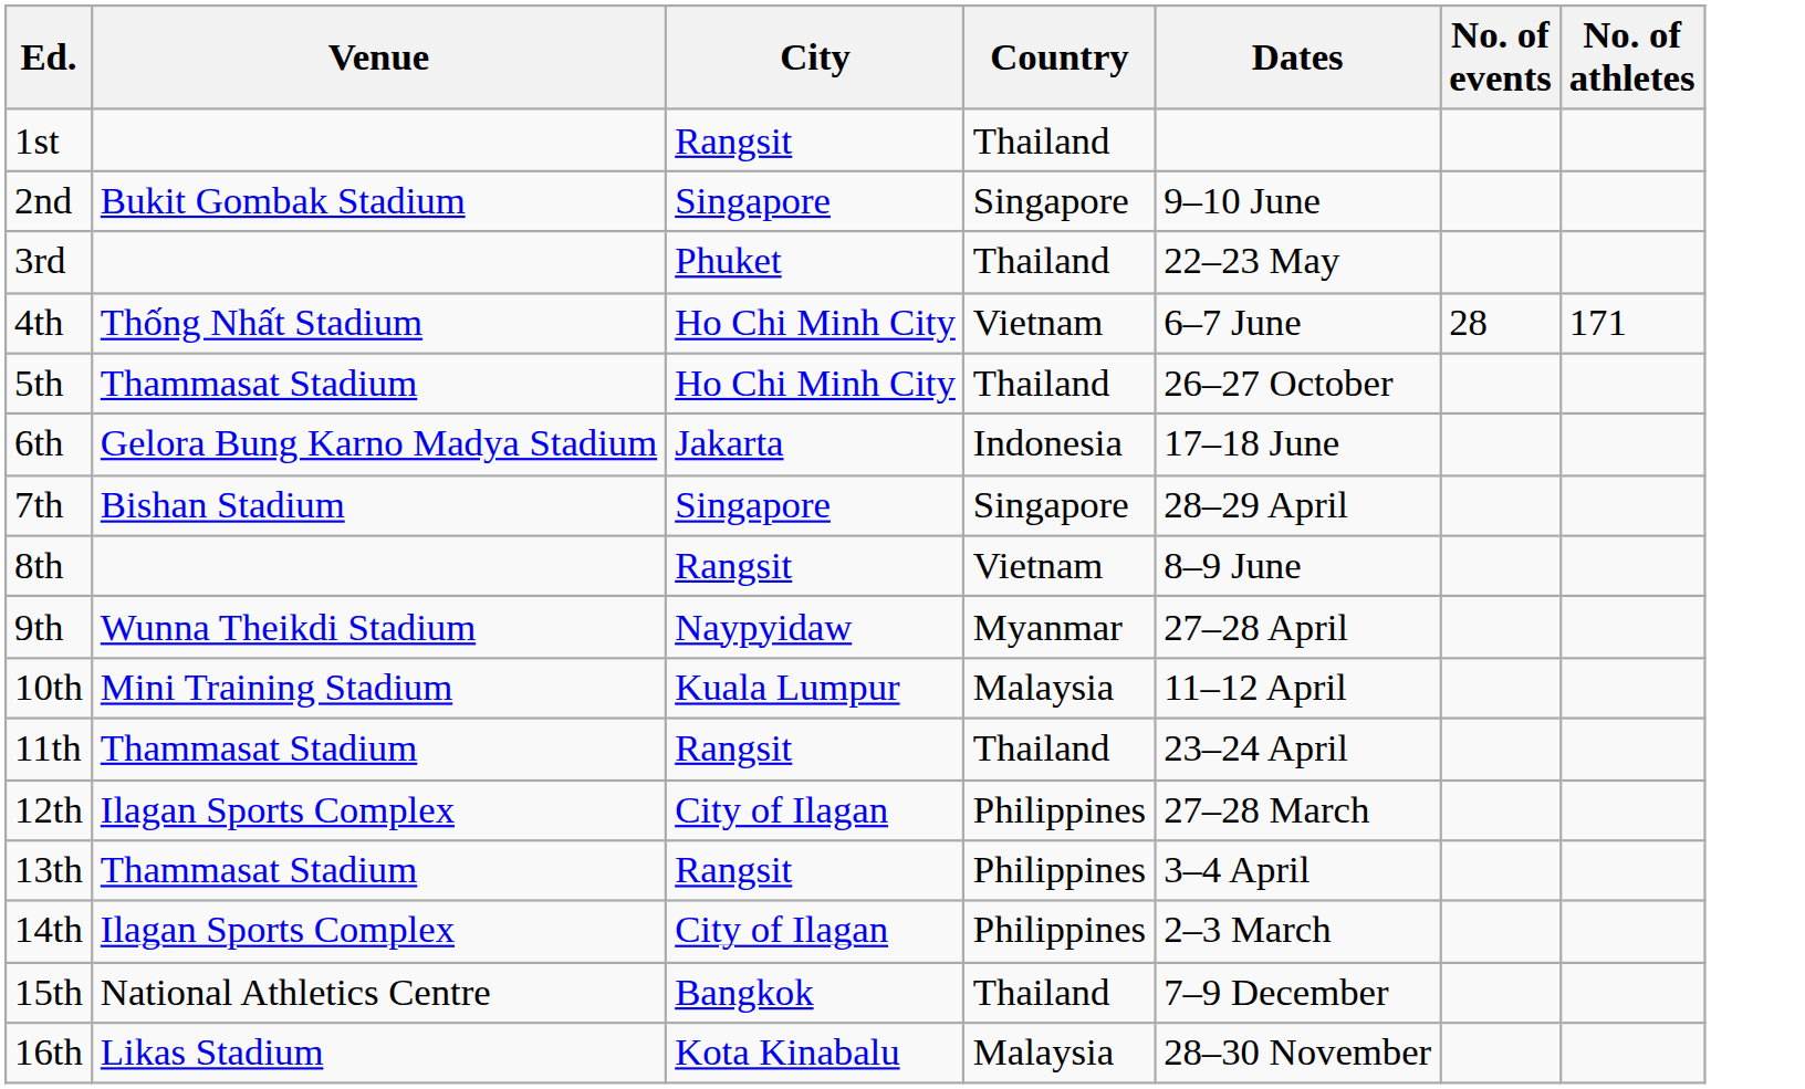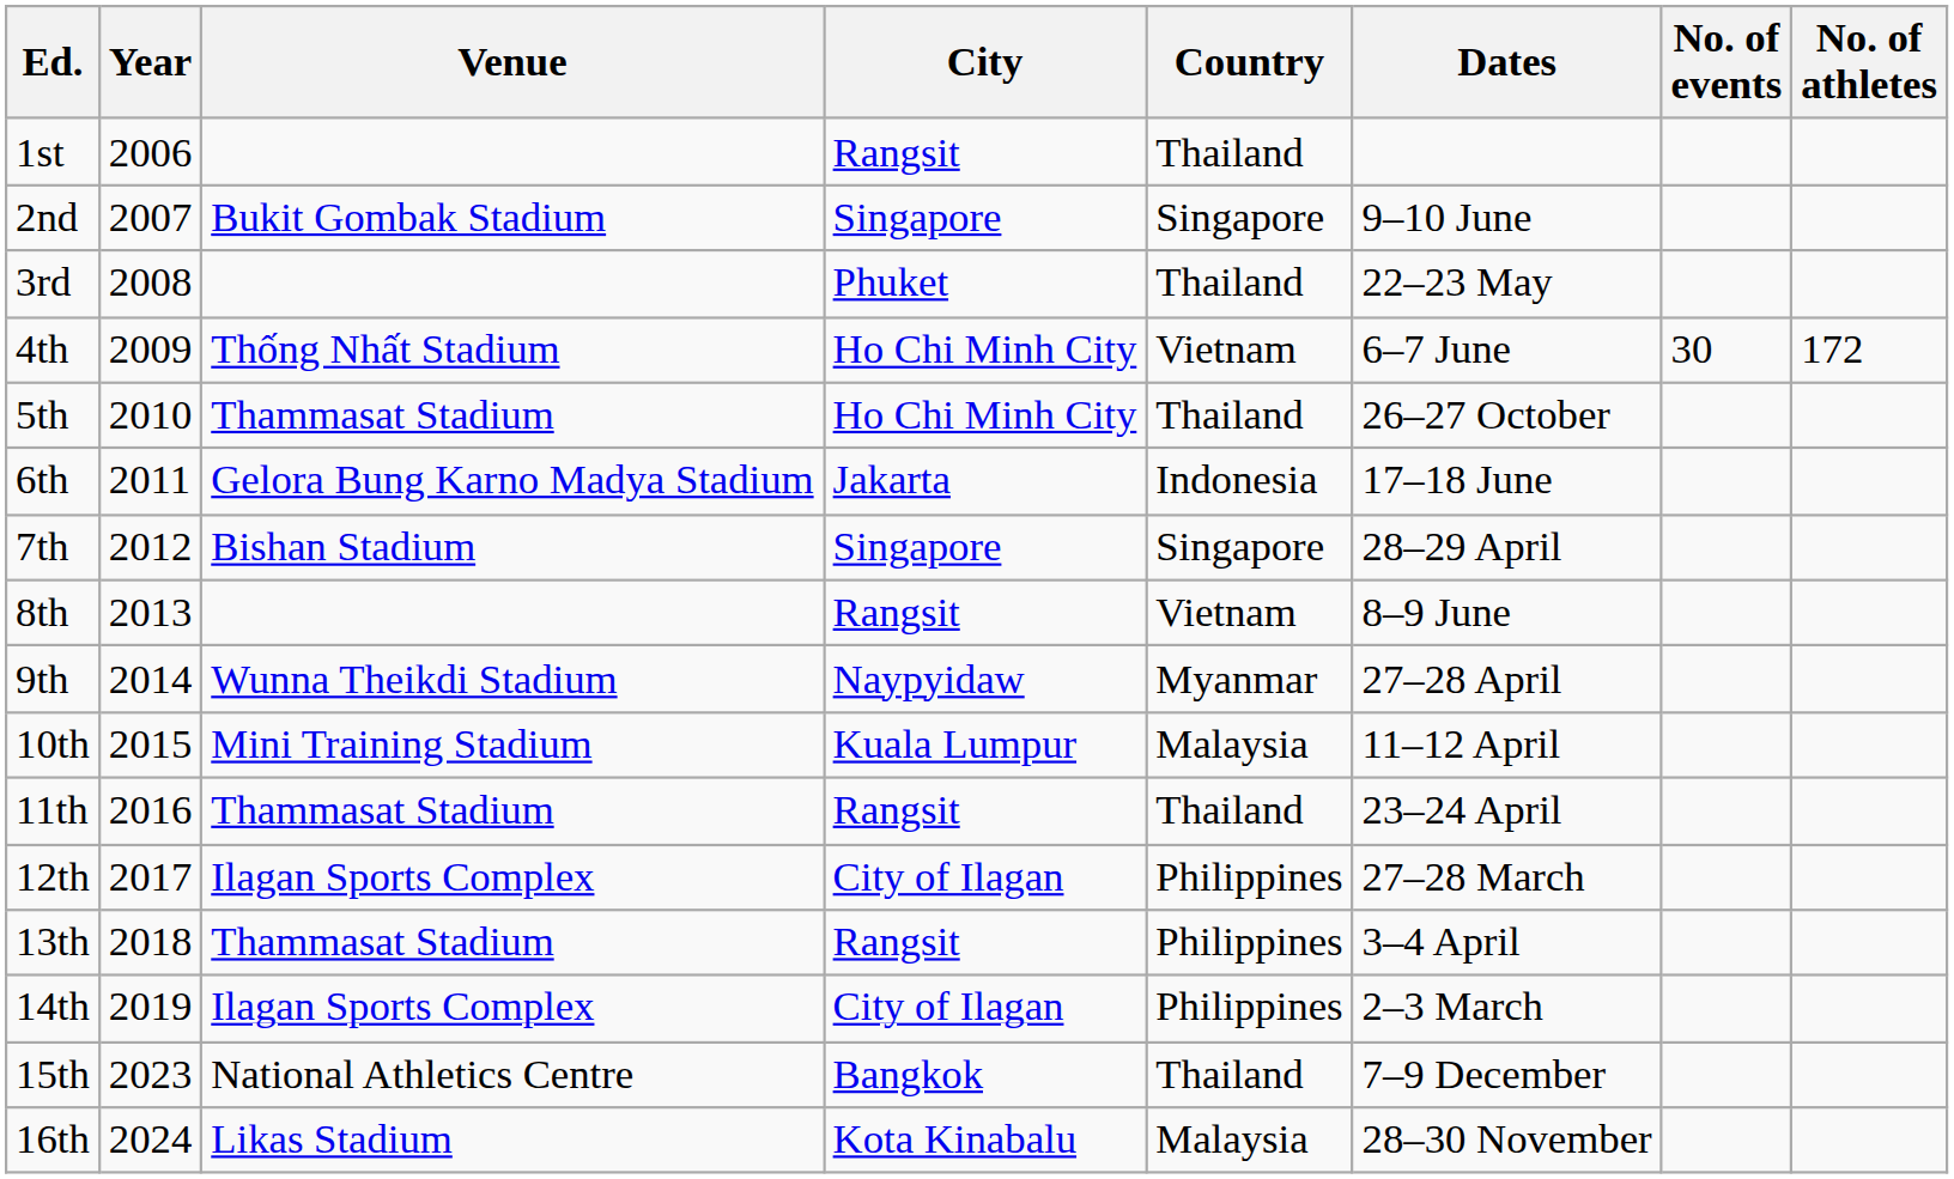+ column: Year | 2006 | 2007 | 2008 | 2009 | 2010 | 2011 | 2012 | 2013 | 2014 | 2015 | 2016 | 2017 | 2018 | 2019 | 2023 | 2024
4th | No. of events: 28 -> 30
4th | No. of athletes: 171 -> 172
